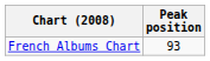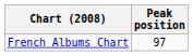French Albums Chart | Peak position: 93 -> 97
